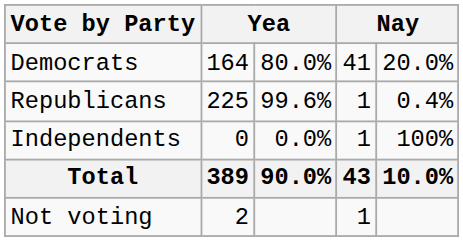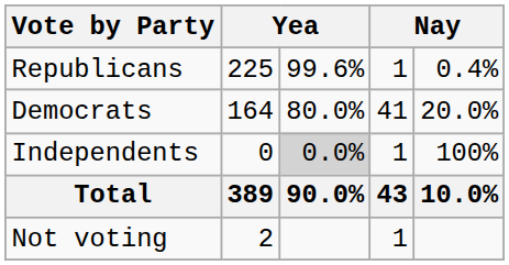rows swapped: Republicans <-> Democrats
Independents | column 3: no background -> lightgrey background
